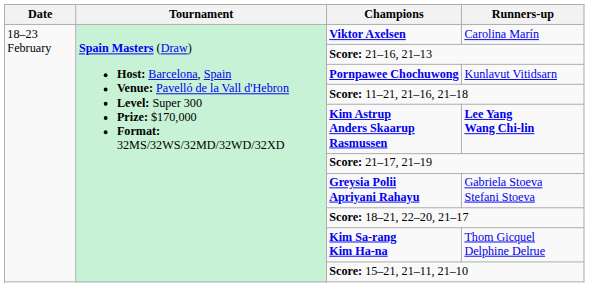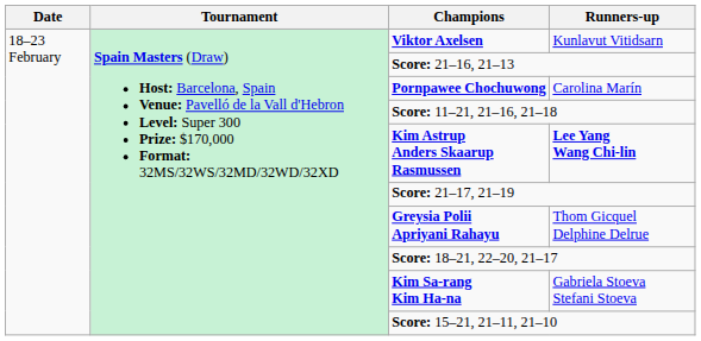Viktor Axelsen | Runners-up: Carolina Marín -> Kunlavut Vitidsarn
Pornpawee Chochuwong | Runners-up: Kunlavut Vitidsarn -> Carolina Marín
Greysia Polii Apriyani Rahayu | Runners-up: Gabriela Stoeva Stefani Stoeva -> Thom Gicquel Delphine Delrue
Kim Sa-rang Kim Ha-na | Runners-up: Thom Gicquel Delphine Delrue -> Gabriela Stoeva Stefani Stoeva
